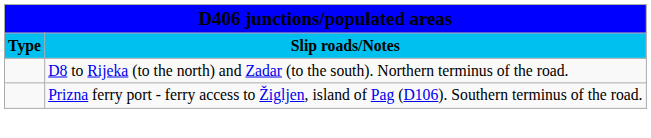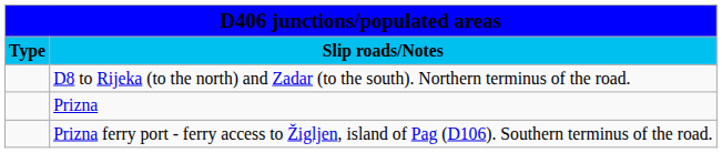+ row: Prizna
